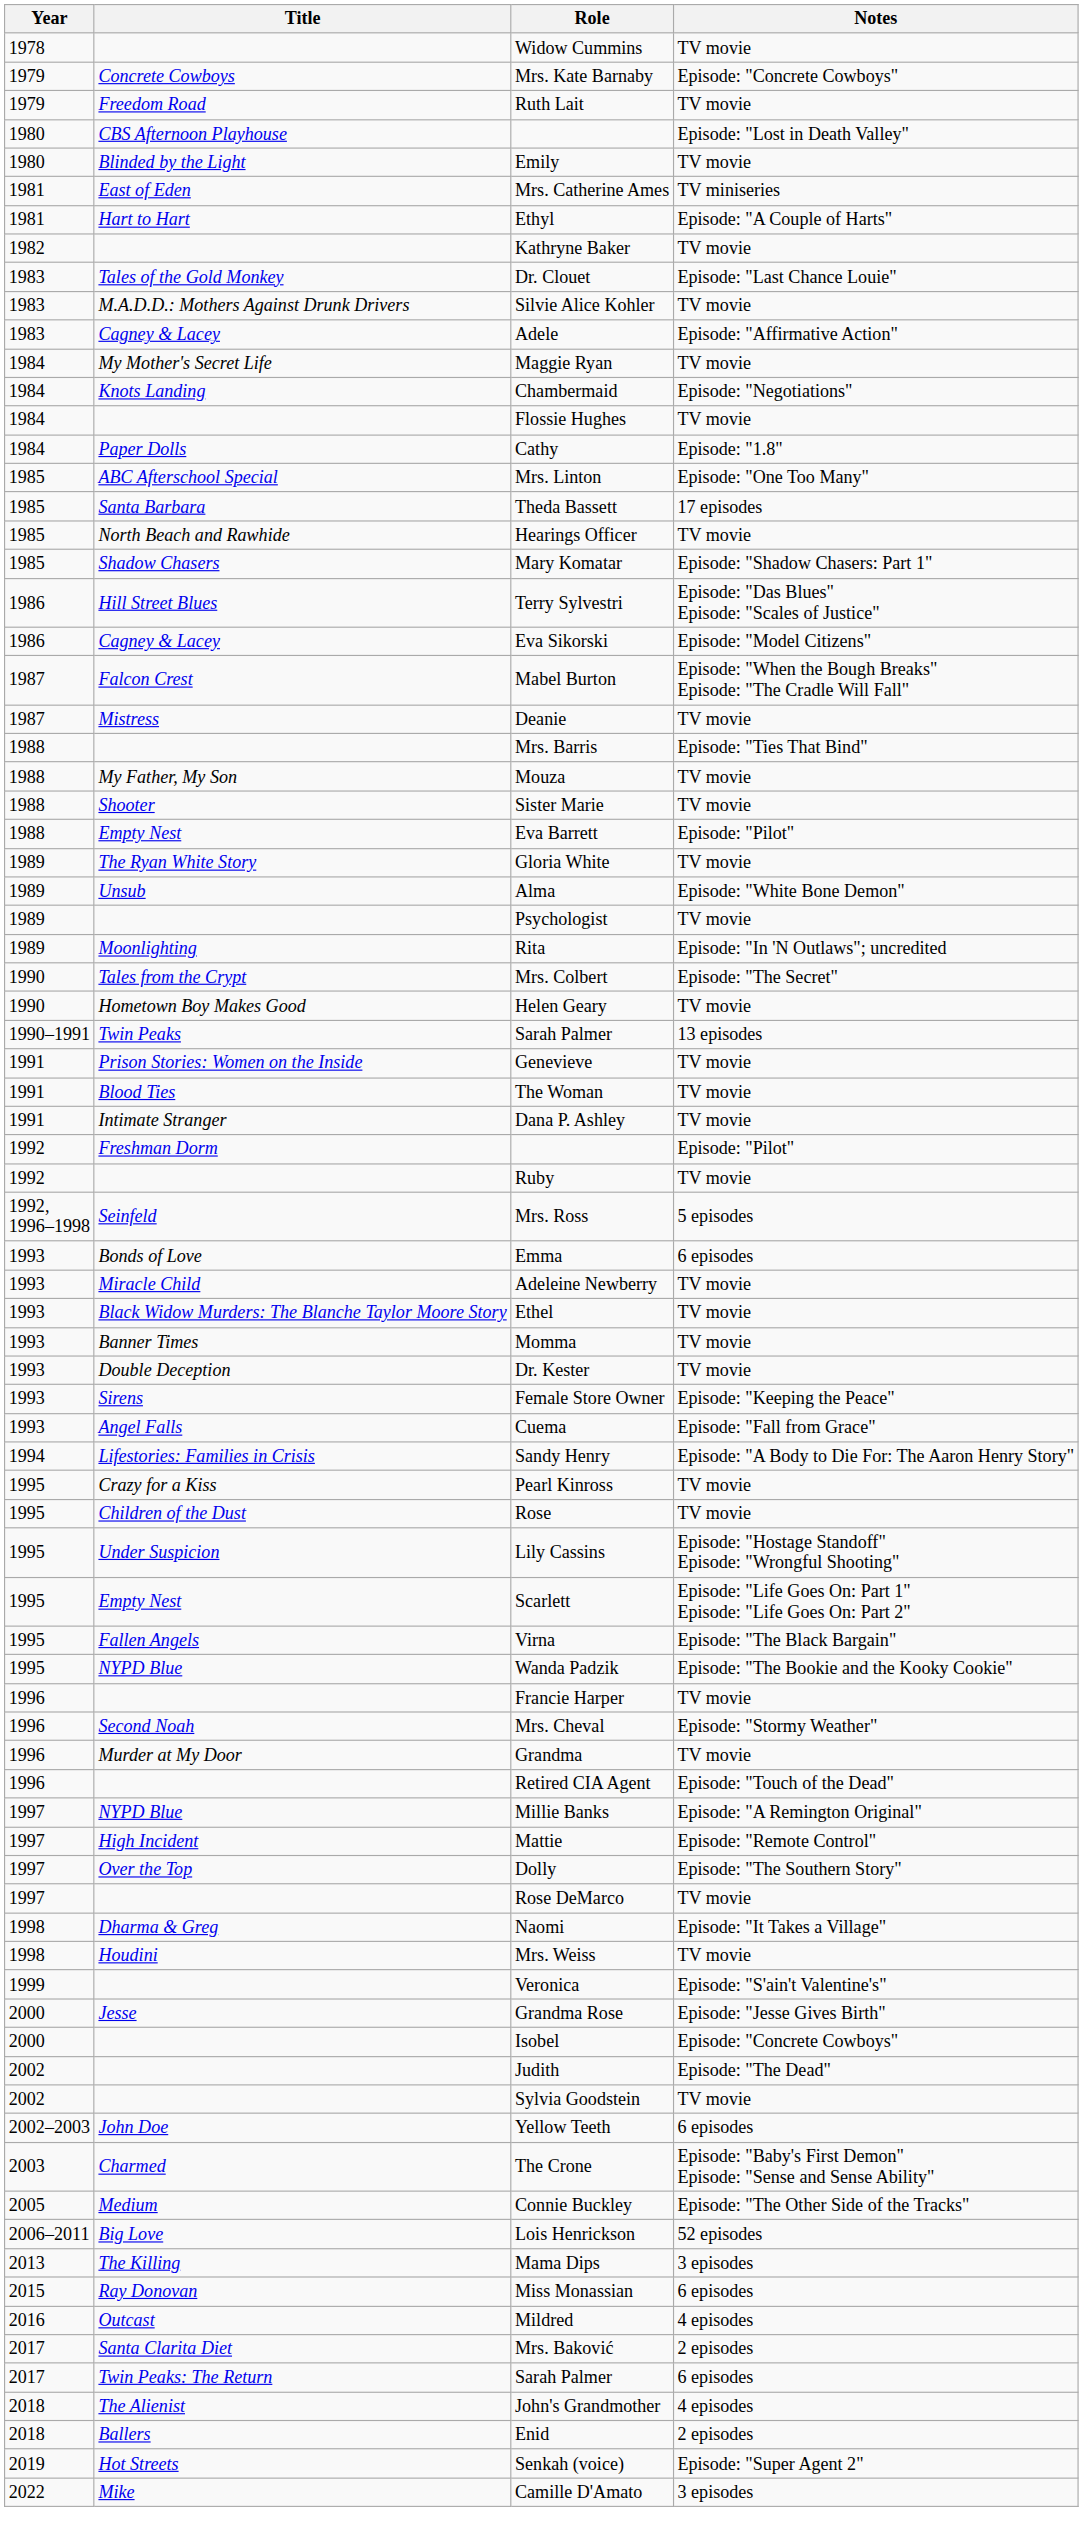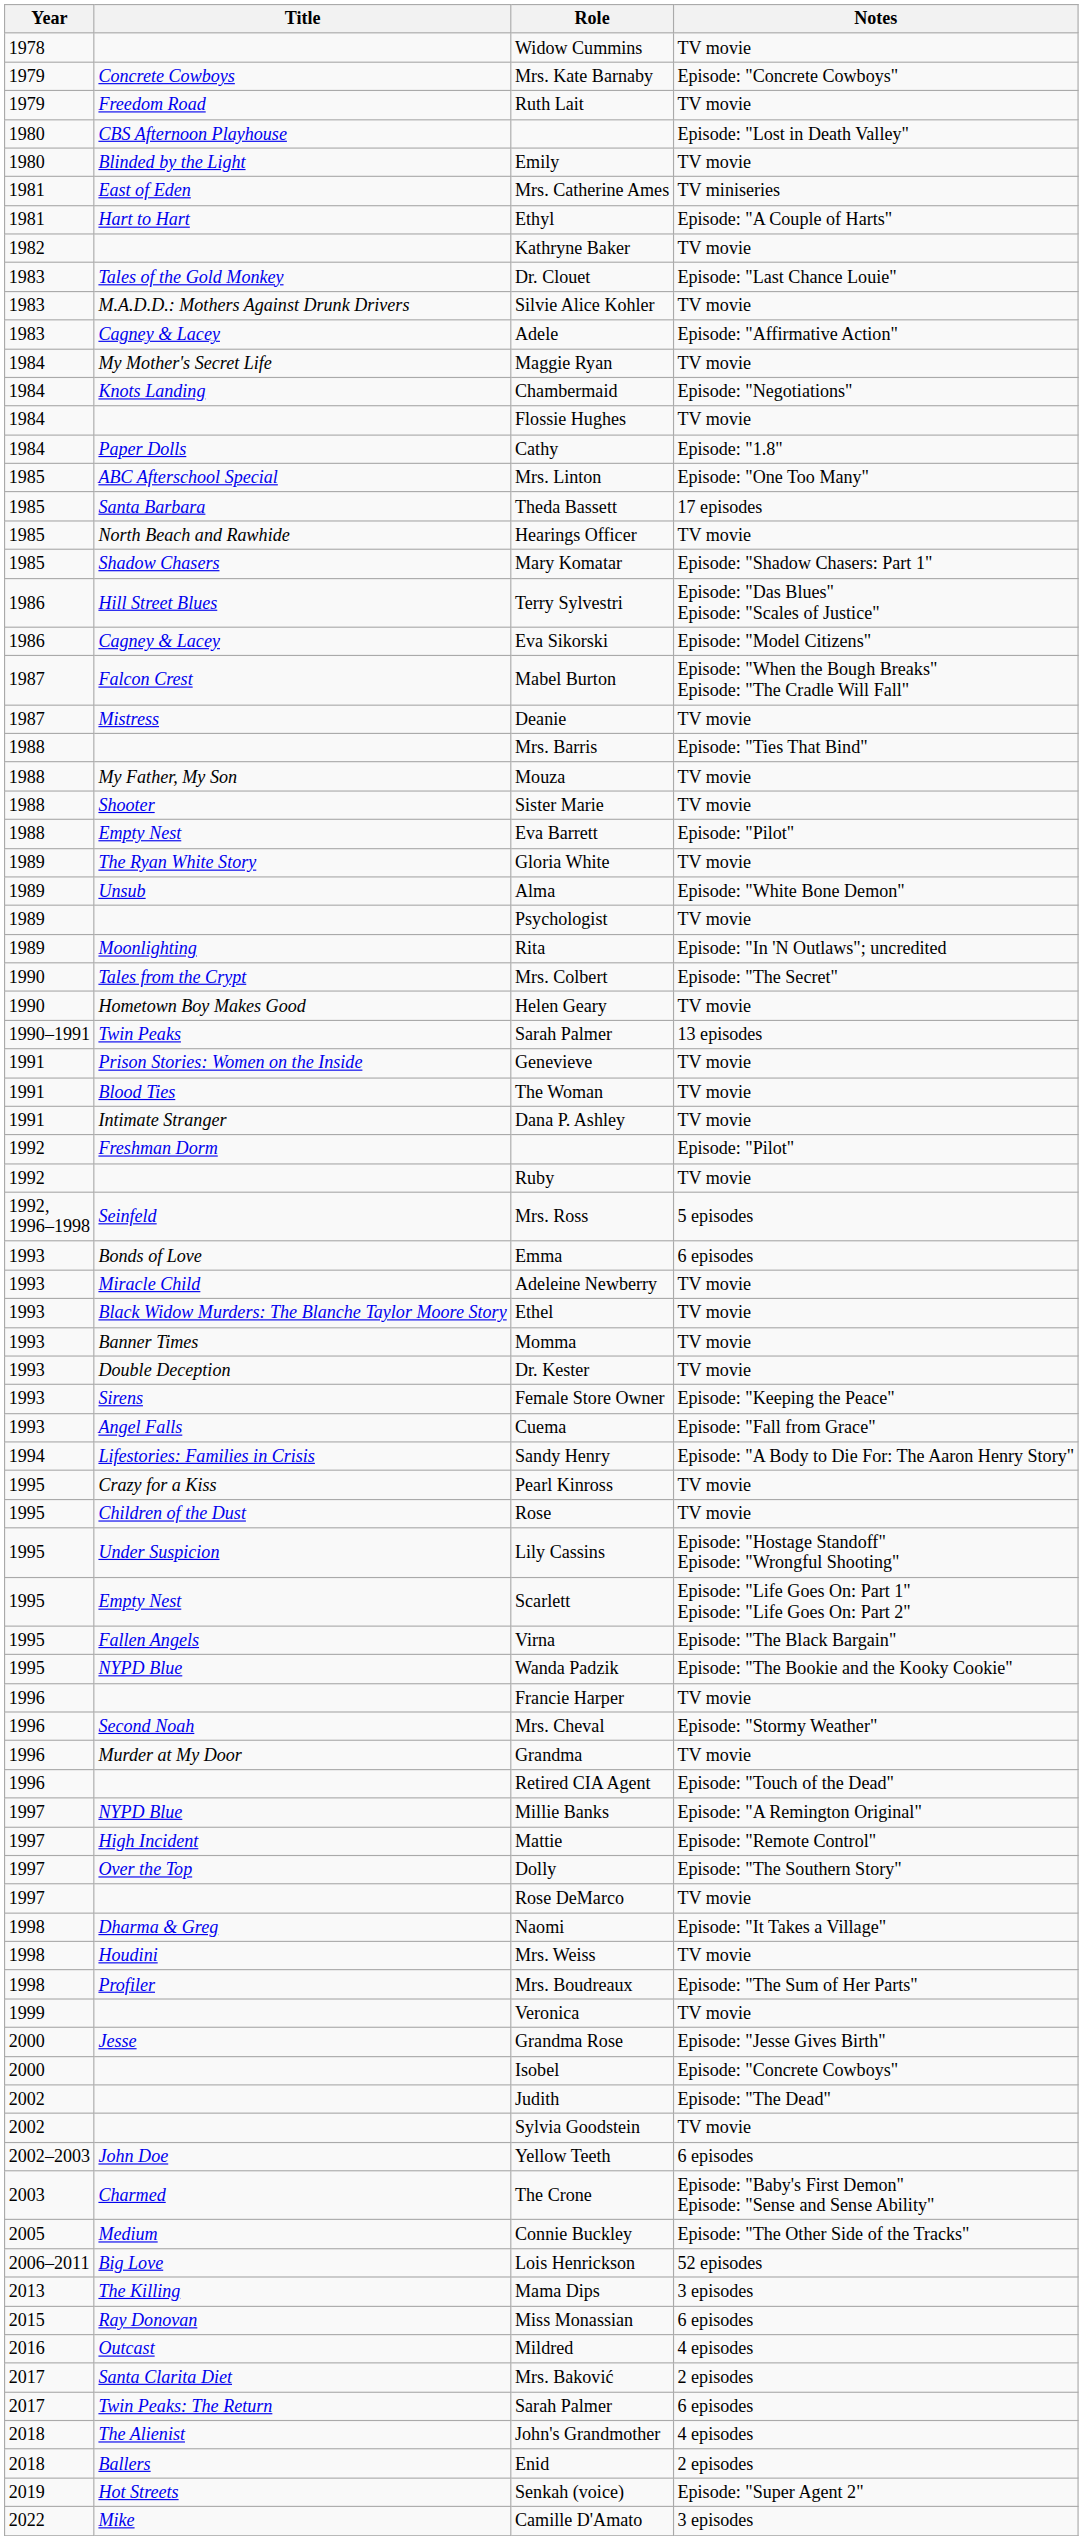+ row: 1998 | Profiler | Mrs. Boudreaux | Episode: "The Sum of Her Parts"
Veronica | Notes: Episode: "S'ain't Valentine's" -> TV movie
